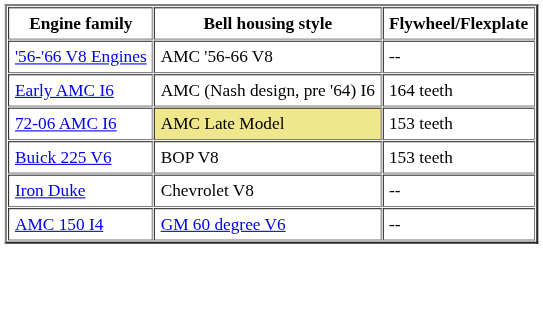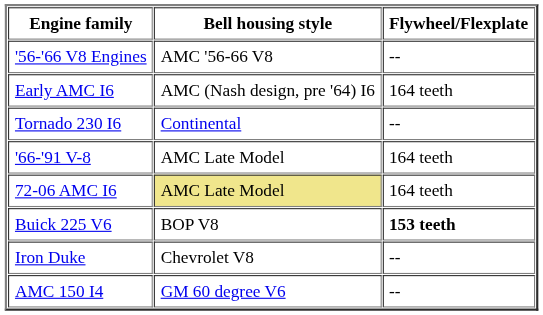+ row: Tornado 230 I6 | Continental | --
+ row: '66-'91 V-8 | AMC Late Model | 164 teeth
72-06 AMC I6 | Flywheel/Flexplate: 153 teeth -> 164 teeth
Buick 225 V6 | Flywheel/Flexplate: normal -> bold
